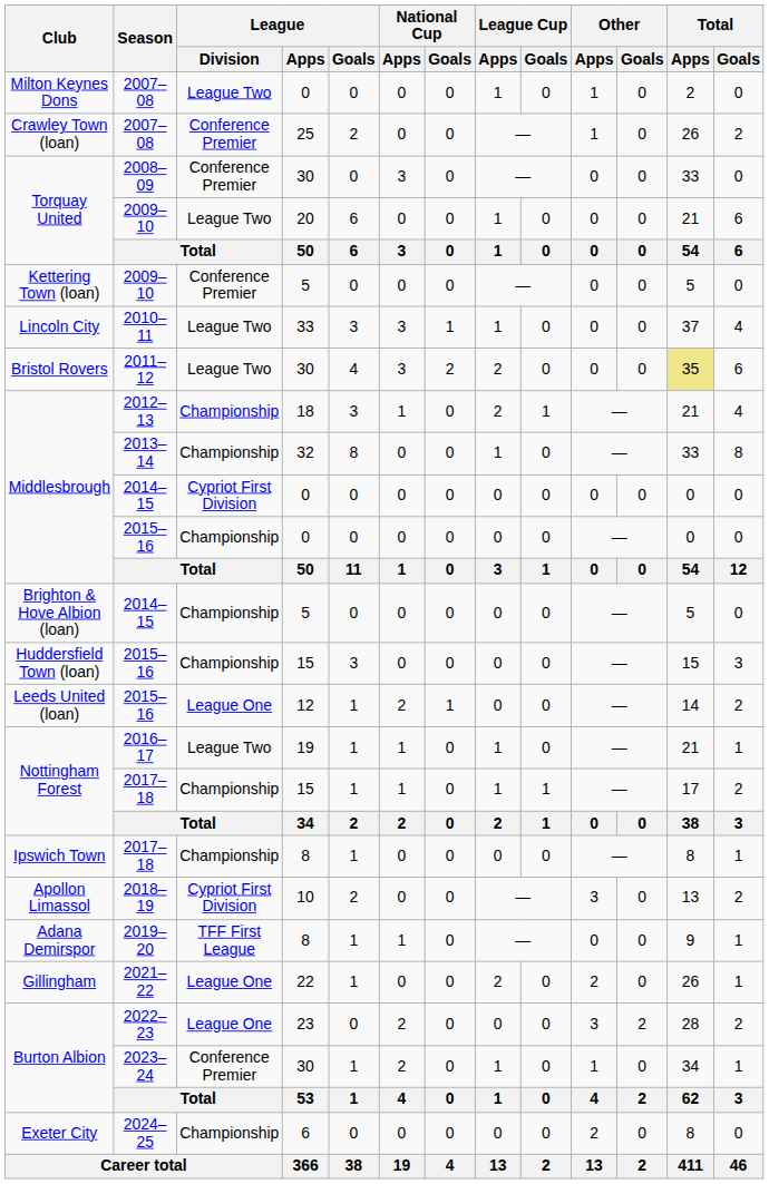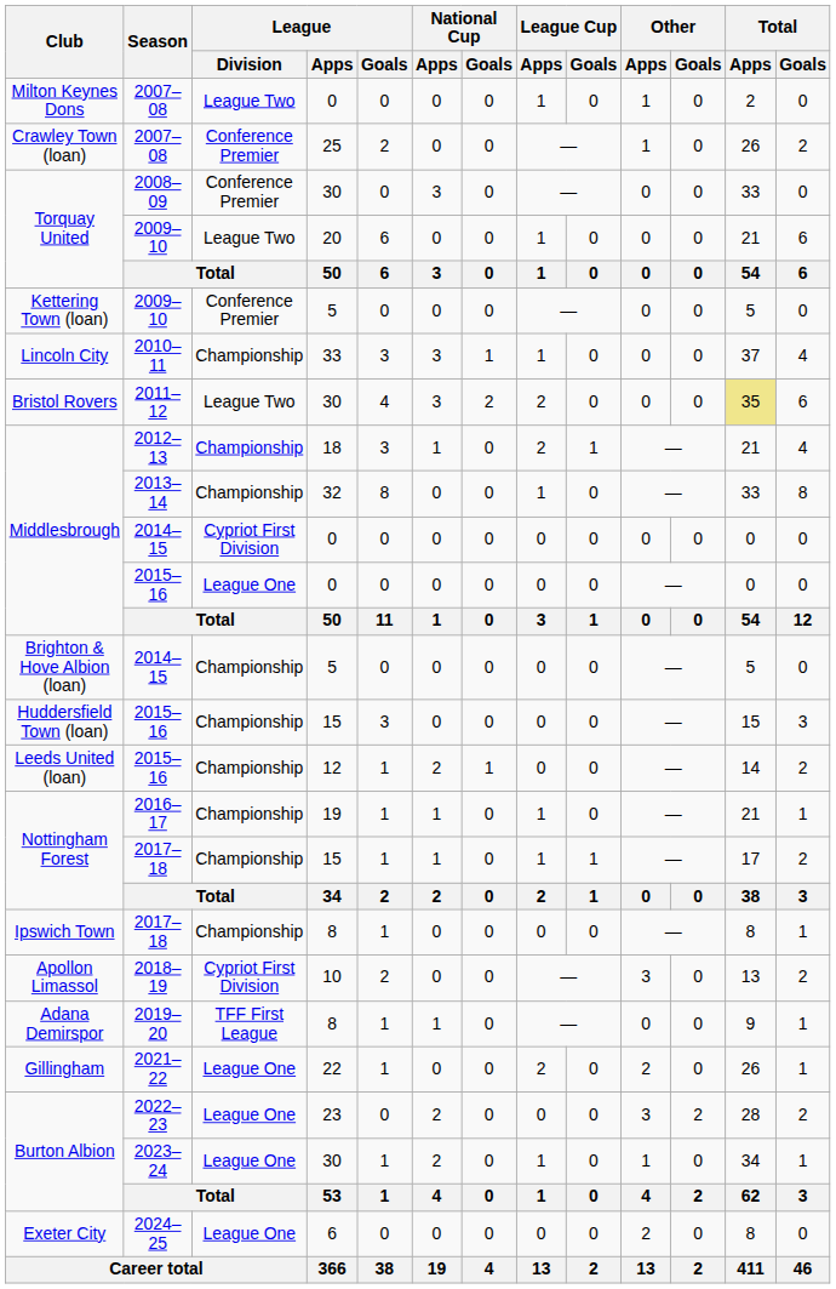Lincoln City | League / Division: League Two -> Championship
Middlesbrough / 2015–16 | League / Division: Championship -> League One
Leeds United (loan) | League / Division: League One -> Championship
Nottingham Forest / 2016–17 | League / Division: League Two -> Championship
Burton Albion / 2023–24 | League / Division: Conference Premier -> League One
Exeter City | League / Division: Championship -> League One
